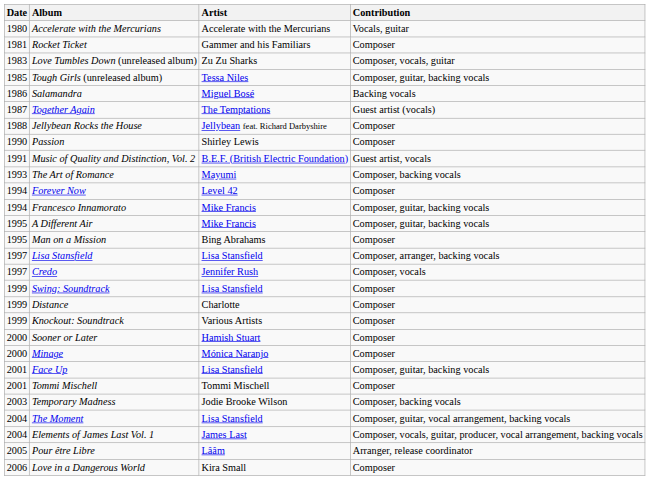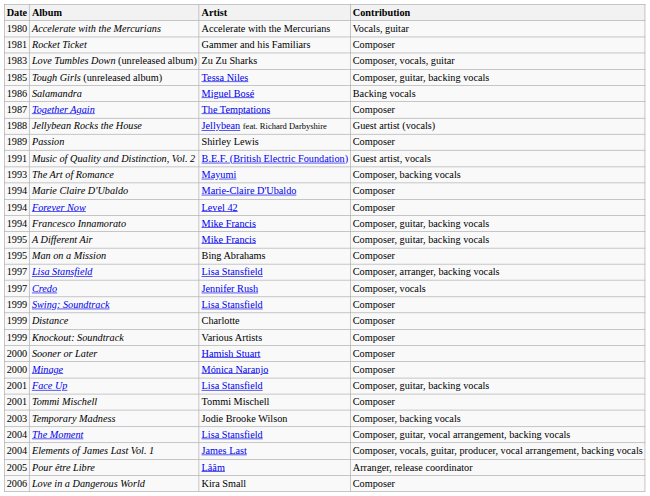Together Again | Contribution: Guest artist (vocals) -> Composer
Jellybean Rocks the House | Contribution: Composer -> Guest artist (vocals)
Passion | Date: 1990 -> 1989
+ row: 1994 | Marie Claire D'Ubaldo | Marie-Claire D'Ubaldo | Composer
